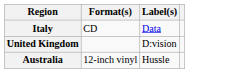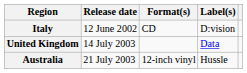+ column: Release date | 12 June 2002 | 14 July 2003 | 21 July 2003
Italy | Label(s): Data -> D:vision
United Kingdom | Label(s): D:vision -> Data
